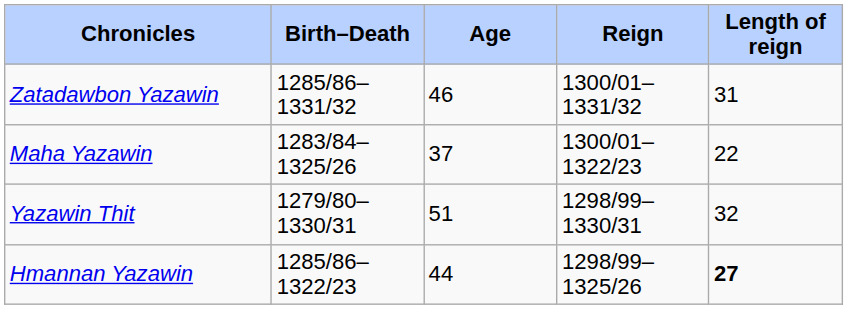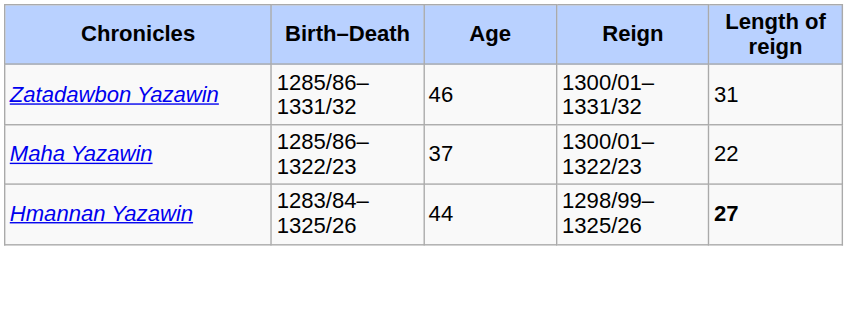Maha Yazawin | Birth–Death: 1283/84–1325/26 -> 1285/86–1322/23
- row: Yazawin Thit | 1279/80–1330/31 | 51 | 1298/99–1330/31 | 32
Hmannan Yazawin | Birth–Death: 1285/86–1322/23 -> 1283/84–1325/26
